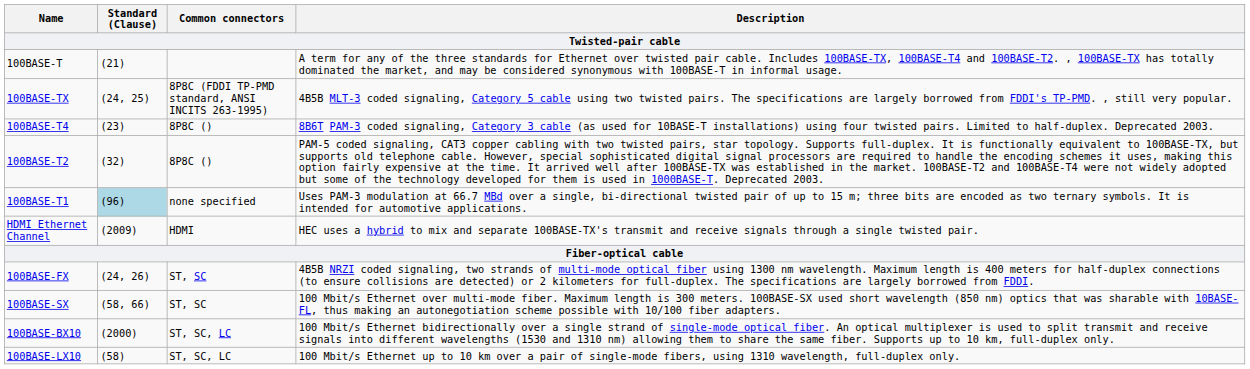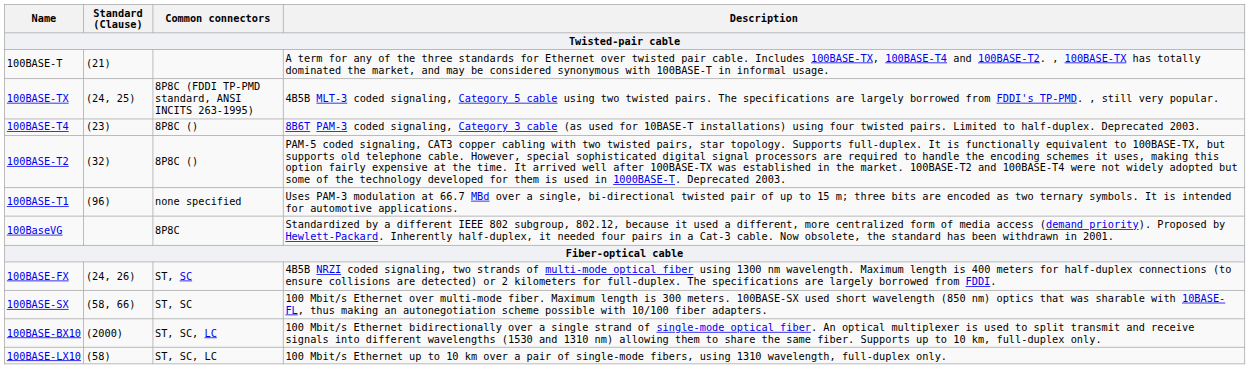100BASE-T1 | Standard (Clause): lightblue background -> no background
+ row: 100BaseVG | 8P8C | Standardized by a different IEEE 802 subgroup, 802.12, because it used a different, more centralized form of media access (demand priority). Proposed by Hewlett-Packard. Inherently half-duplex, it needed four pairs in a Cat-3 cable. Now obsolete, the standard has been withdrawn in 2001.
- row: HDMI Ethernet Channel | (2009) | HDMI | HEC uses a hybrid to mix and separate 100BASE-TX's transmit and receive signals through a single twisted pair.
